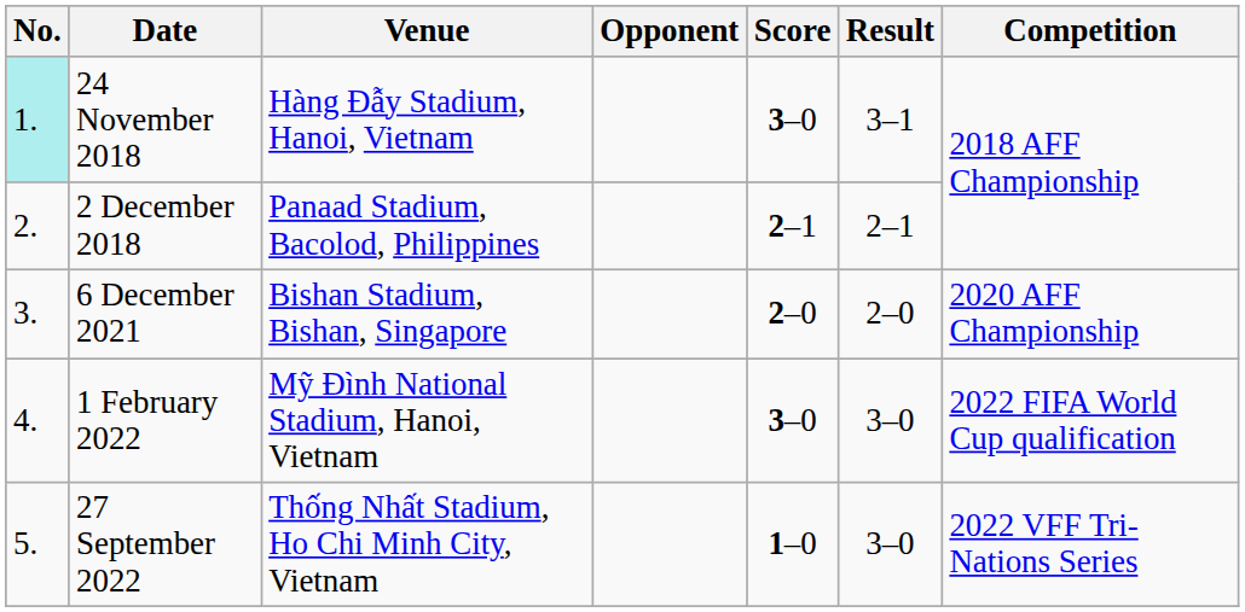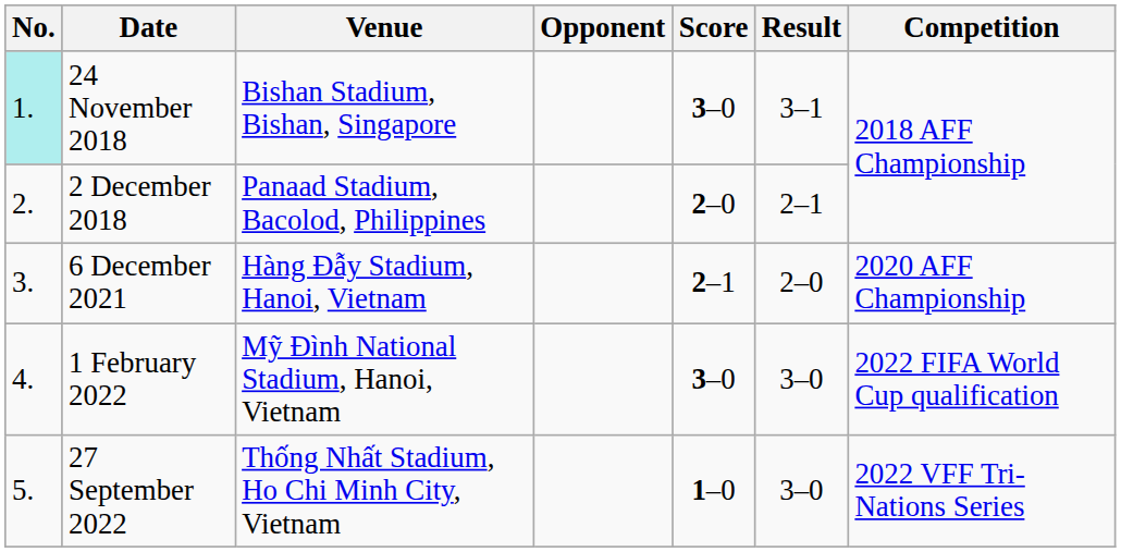24 November 2018 | Venue: Hàng Đẫy Stadium, Hanoi, Vietnam -> Bishan Stadium, Bishan, Singapore
2 December 2018 | Score: 2–1 -> 2–0
6 December 2021 | Venue: Bishan Stadium, Bishan, Singapore -> Hàng Đẫy Stadium, Hanoi, Vietnam
6 December 2021 | Score: 2–0 -> 2–1
